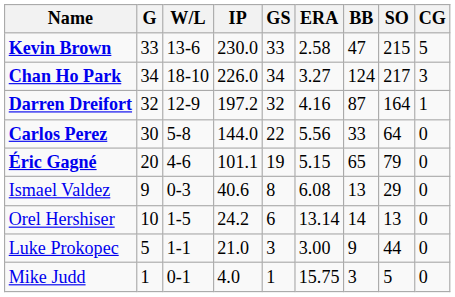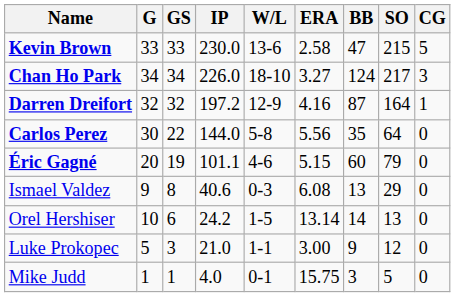columns swapped: GS <-> W/L
Carlos Perez | BB: 33 -> 35
Éric Gagné | BB: 65 -> 60
Luke Prokopec | SO: 44 -> 12
